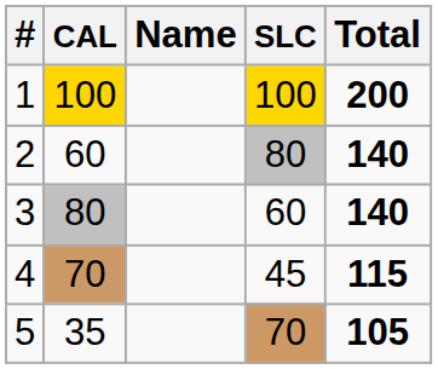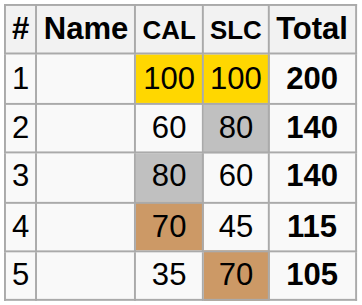columns swapped: Name <-> CAL
